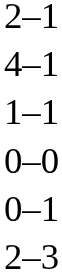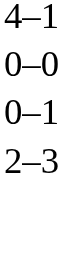- row: 2–1
- row: 1–1
